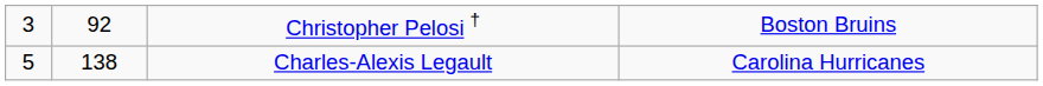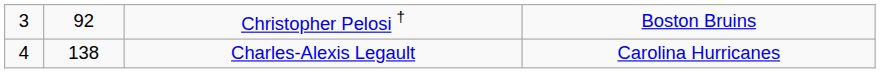Charles-Alexis Legault | column 1: 5 -> 4
